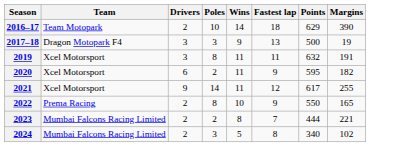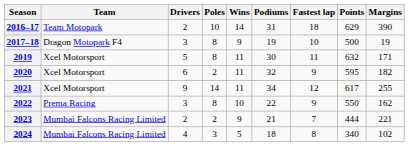+ column: Podiums | 31 | 19 | 30 | 32 | 34 | 22 | 21 | 18
2017–18 | Poles: 3 -> 8
2017–18 | Fastest lap: 13 -> 10
2019 | Drivers: 3 -> 5
2019 | Margins: 191 -> 171
2022 | Drivers: 2 -> 3
2022 | Margins: 165 -> 162
2023 | Wins: 8 -> 9
2024 | Drivers: 2 -> 4
